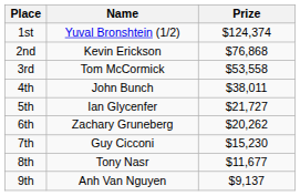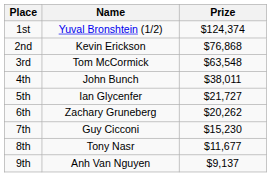3rd | Prize: $53,558 -> $63,548
